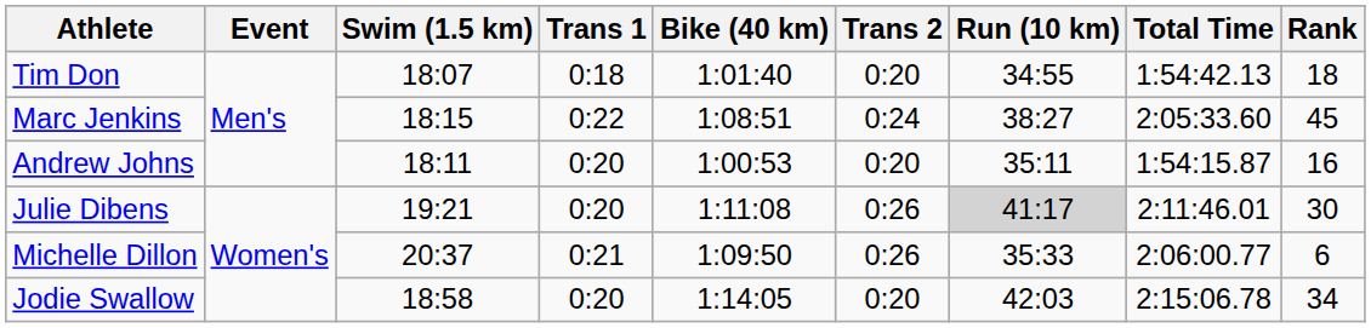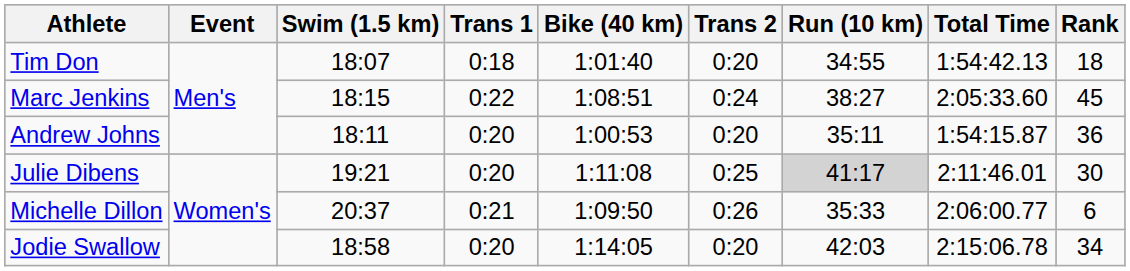Andrew Johns | Rank: 16 -> 36
Julie Dibens | Trans 2: 0:26 -> 0:25
